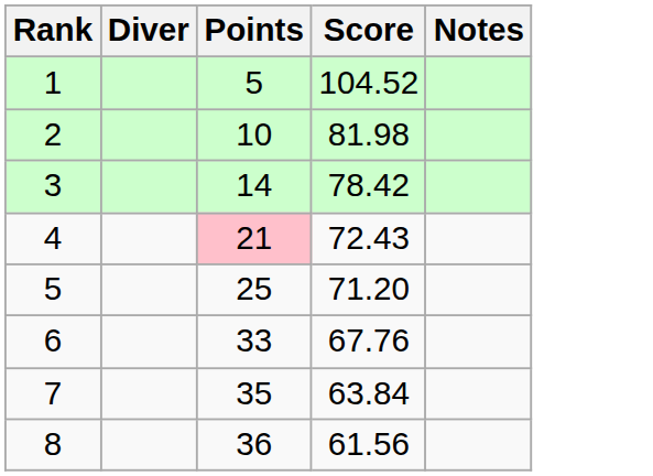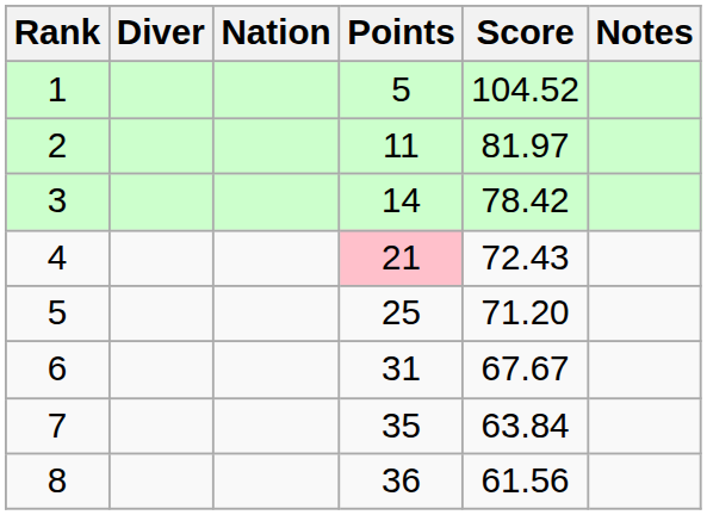+ column: Nation
2 | Points: 10 -> 11
2 | Score: 81.98 -> 81.97
6 | Points: 33 -> 31
6 | Score: 67.76 -> 67.67
